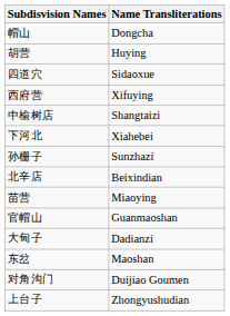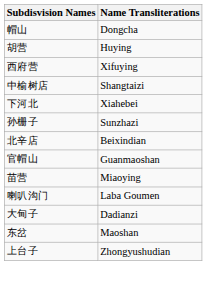- row: 四道穴 | Sidaoxue
rows swapped: 苗营 <-> 官帽山
+ row: 喇叭沟门 | Laba Goumen
- row: 对角沟门 | Duijiao Goumen
